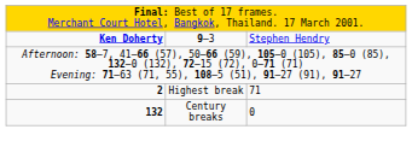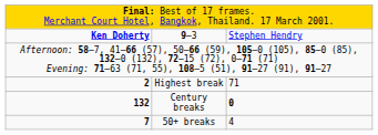Century breaks | column 3: normal -> bold
+ row: 7 | 50+ breaks | 4
